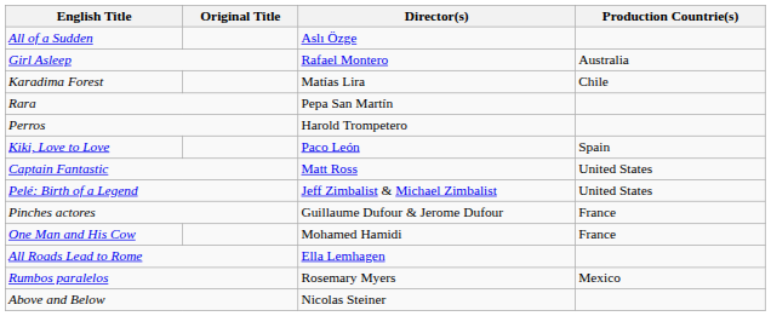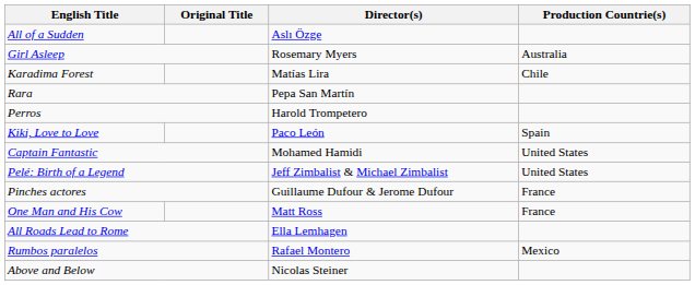Girl Asleep | Director(s): Rafael Montero -> Rosemary Myers
Captain Fantastic | Director(s): Matt Ross -> Mohamed Hamidi
One Man and His Cow | Director(s): Mohamed Hamidi -> Matt Ross
Rumbos paralelos | Director(s): Rosemary Myers -> Rafael Montero
